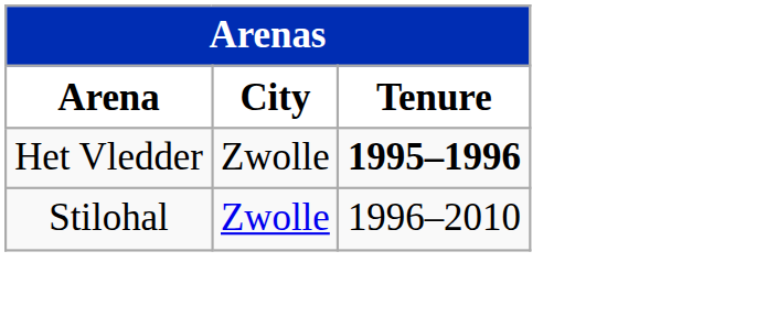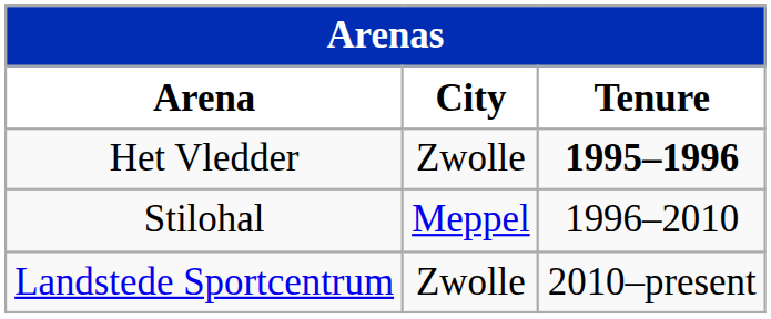Stilohal | City: Zwolle -> Meppel
+ row: Landstede Sportcentrum | Zwolle | 2010–present
